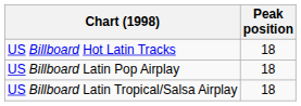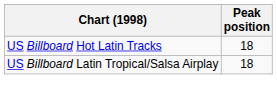- row: US Billboard Latin Pop Airplay | 18
